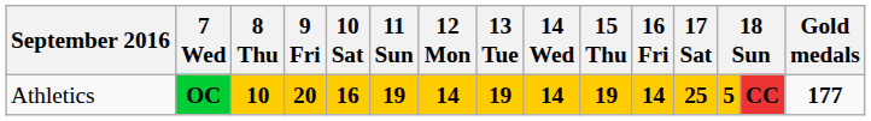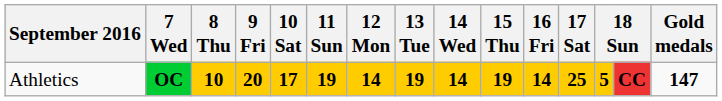Athletics | 10 Sat: 16 -> 17
Athletics | Gold medals: 177 -> 147
